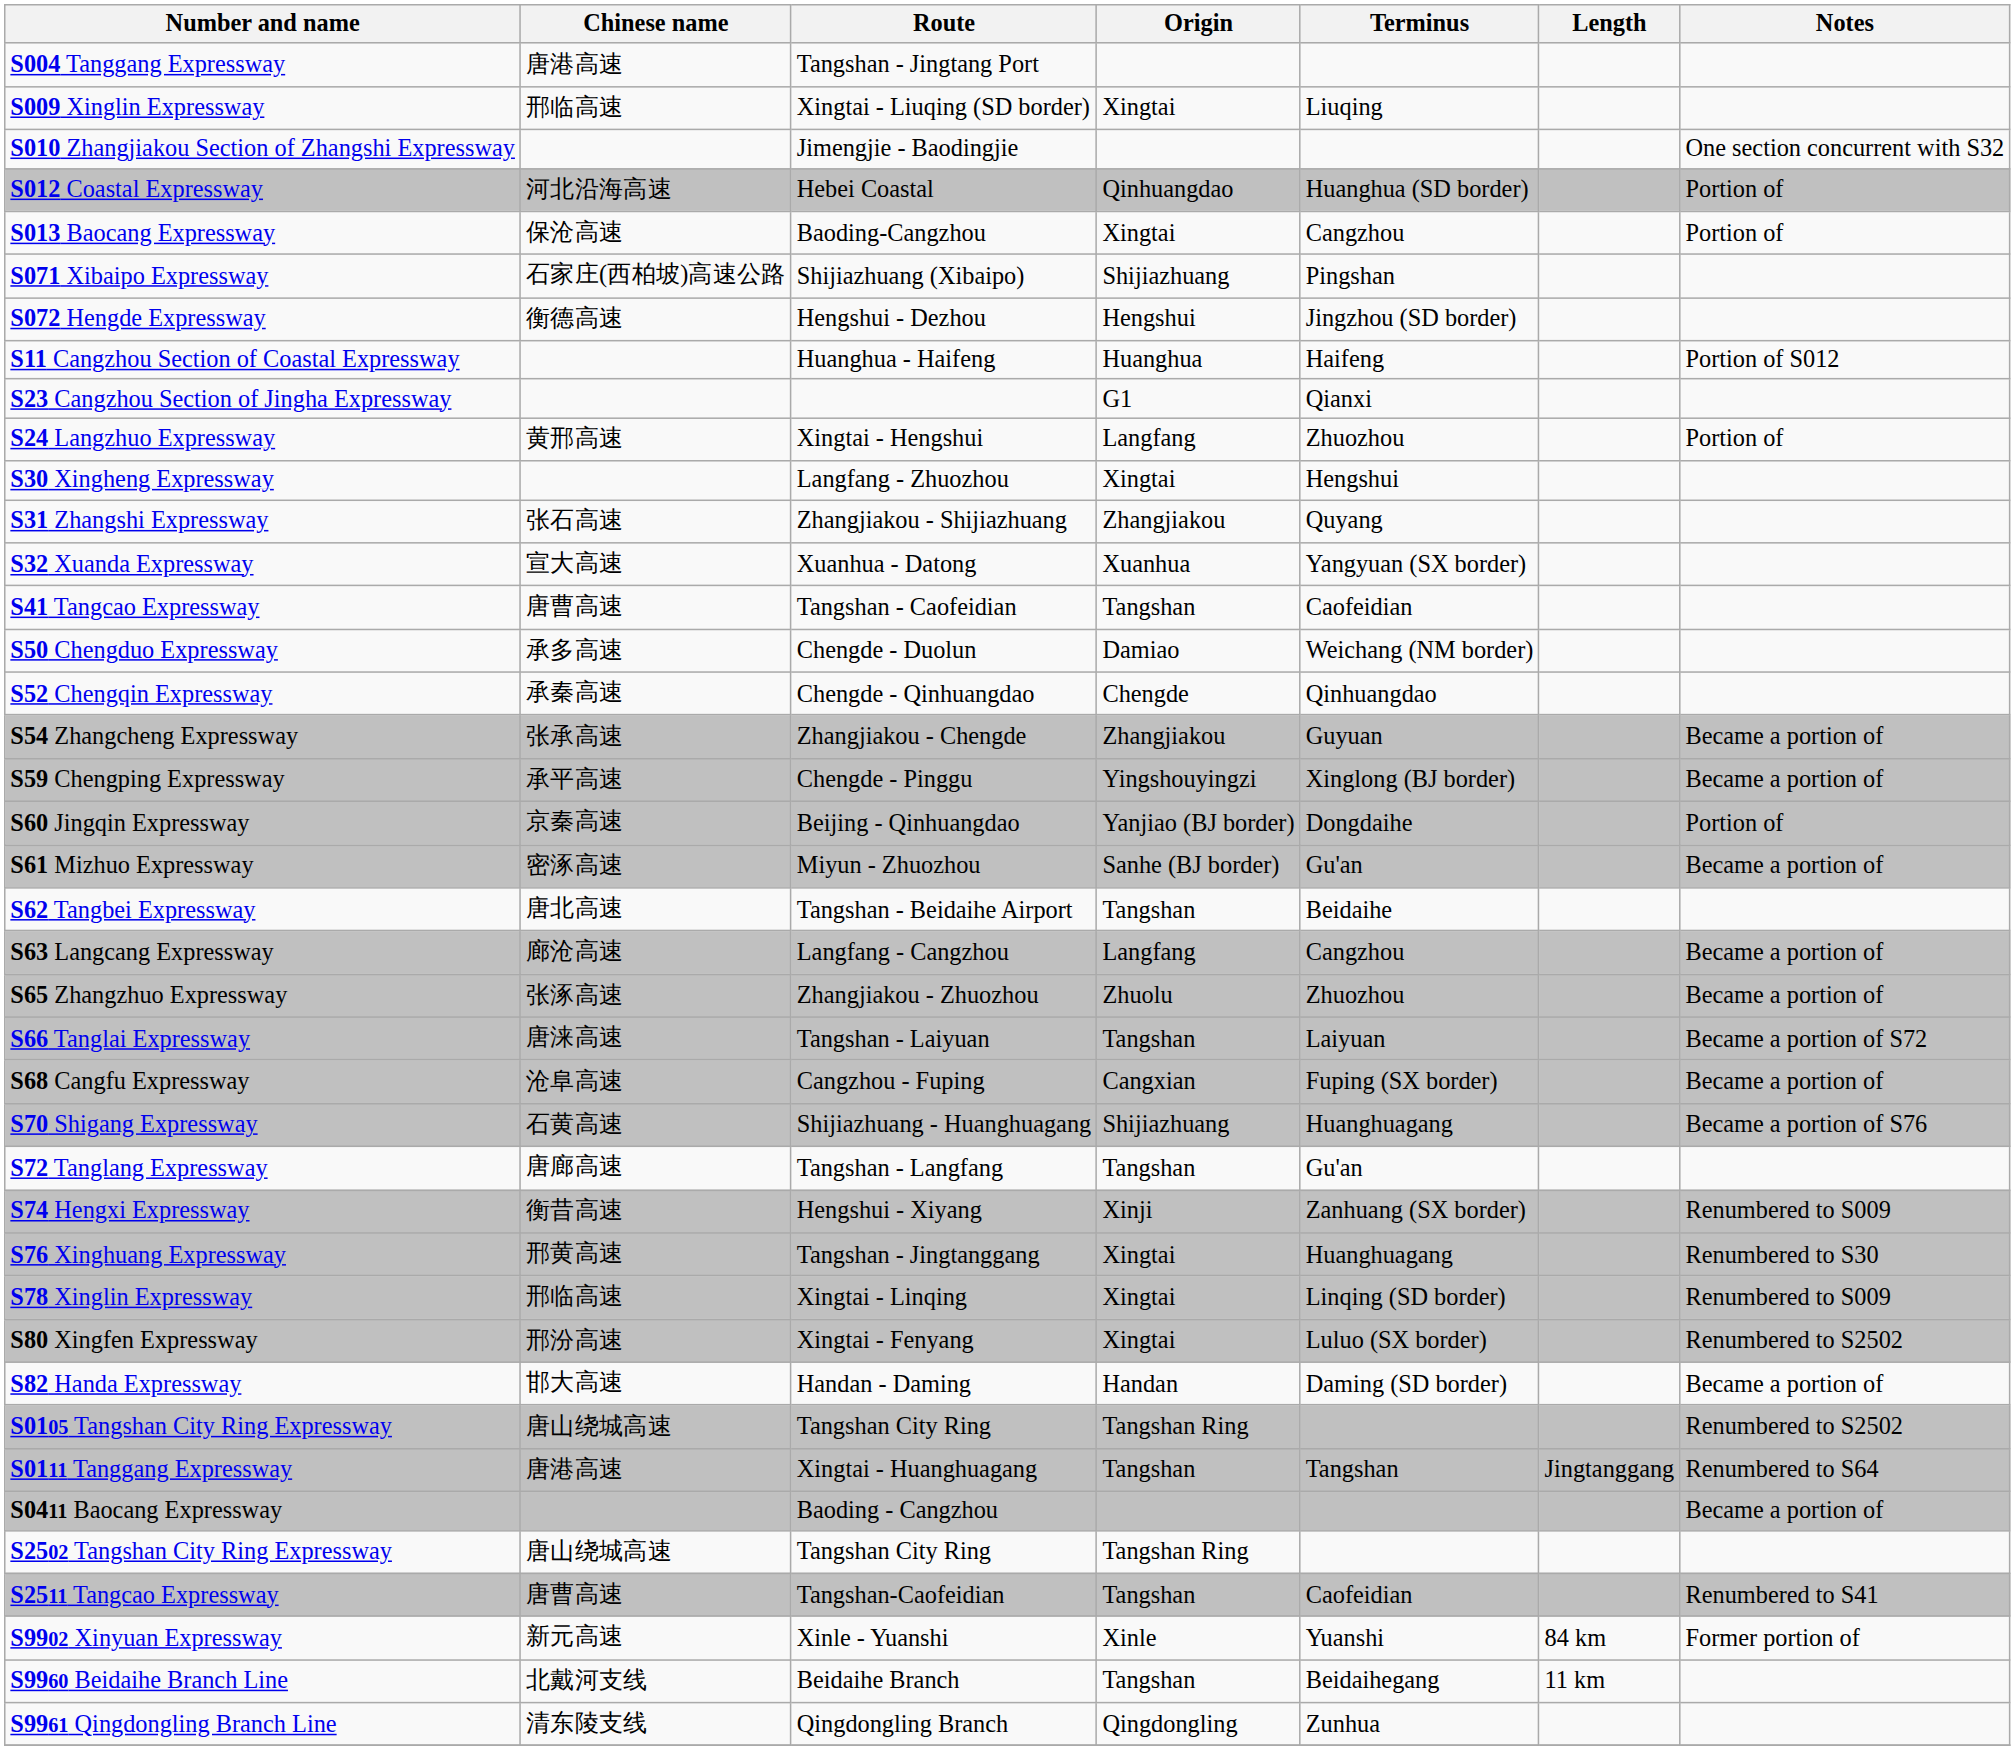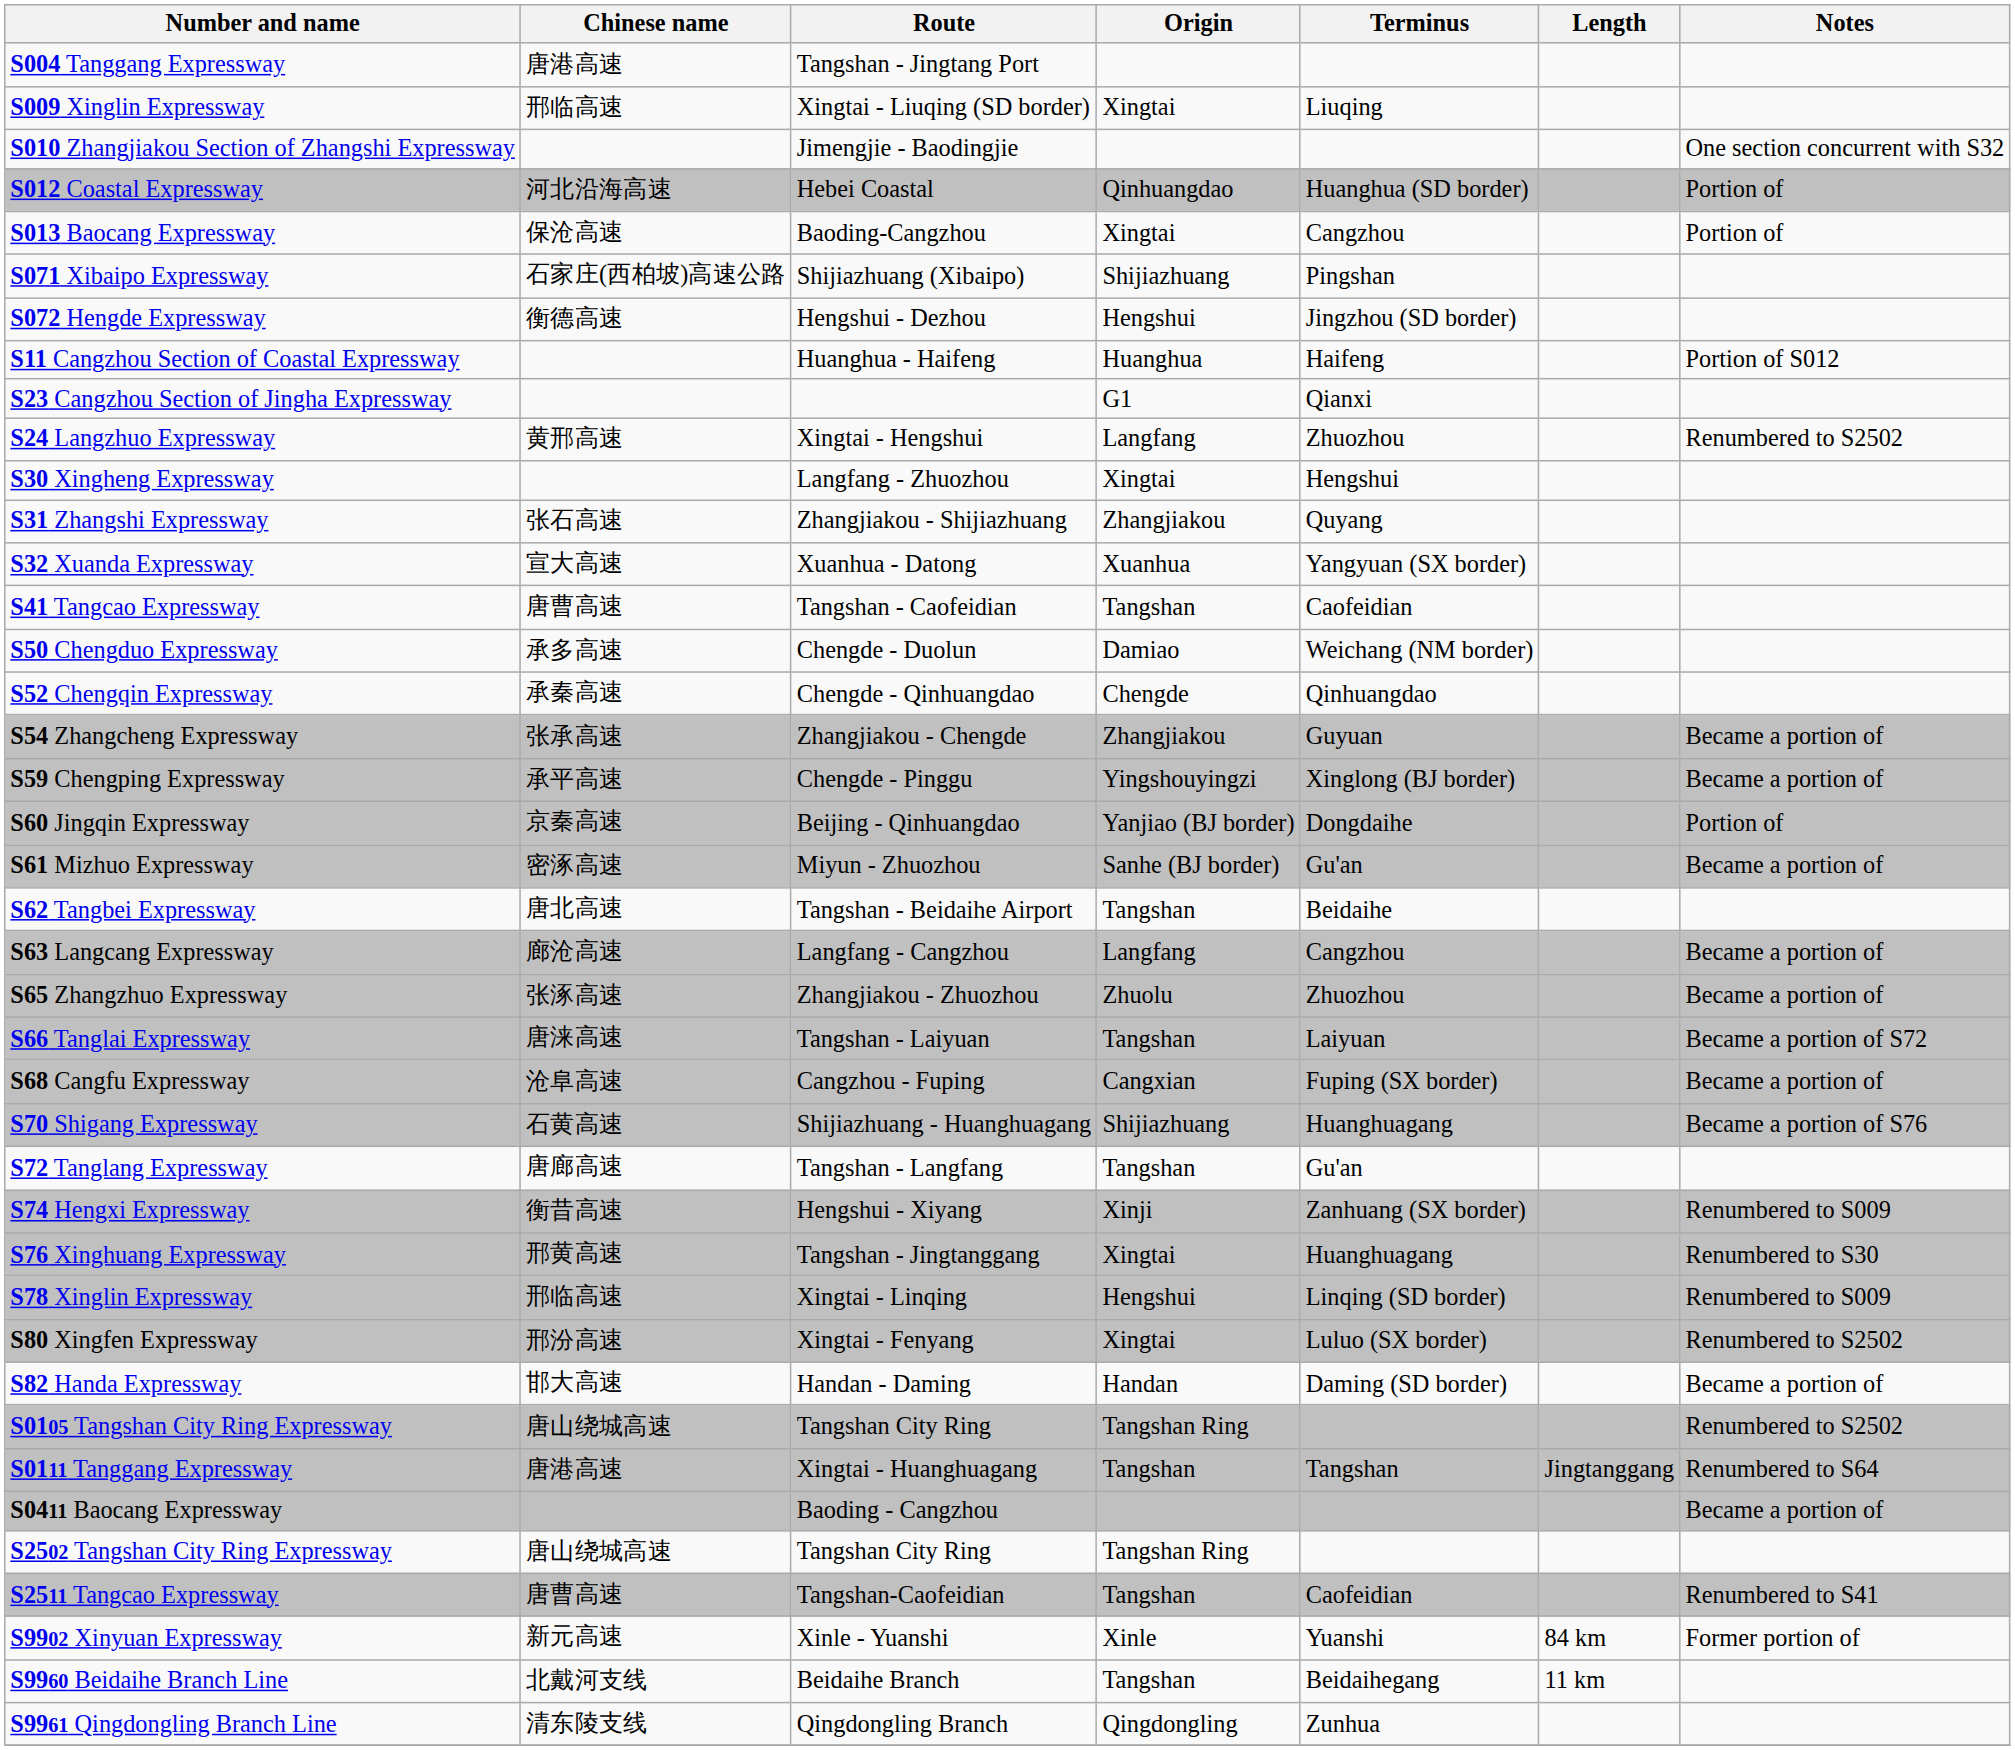S24 Langzhuo Expressway | Notes: Portion of -> Renumbered to S2502
S78 Xinglin Expressway | Origin: Xingtai -> Hengshui
